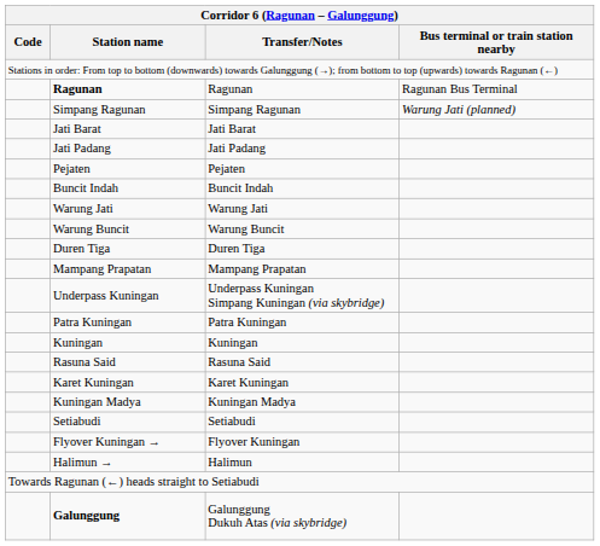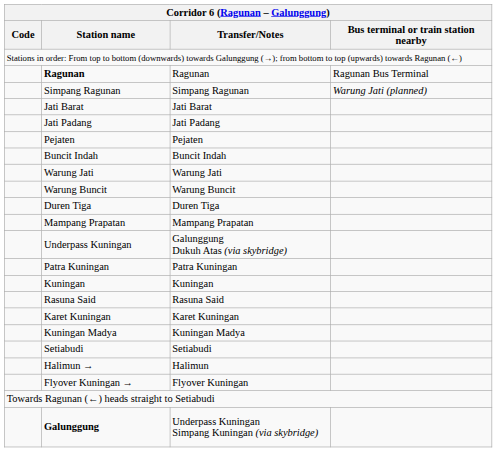Underpass Kuningan | Transfer/Notes: Underpass Kuningan Simpang Kuningan (via skybridge) -> Galunggung Dukuh Atas (via skybridge)
rows swapped: Flyover Kuningan → <-> Halimun →
Galunggung | Transfer/Notes: Galunggung Dukuh Atas (via skybridge) -> Underpass Kuningan Simpang Kuningan (via skybridge)
